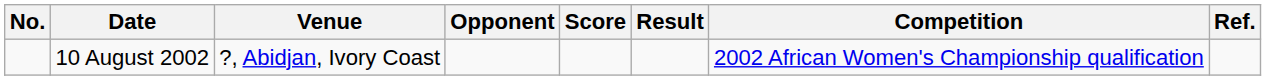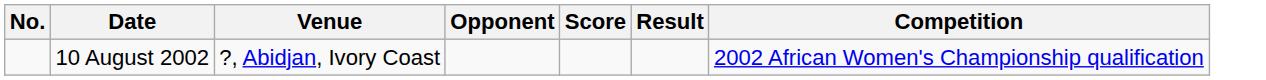- column: Ref.
